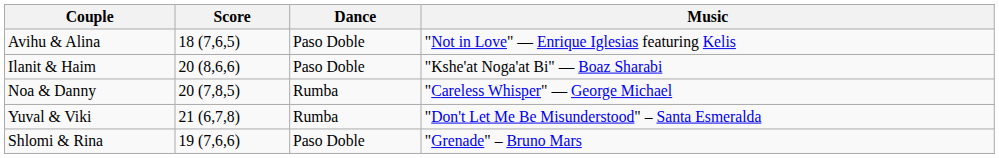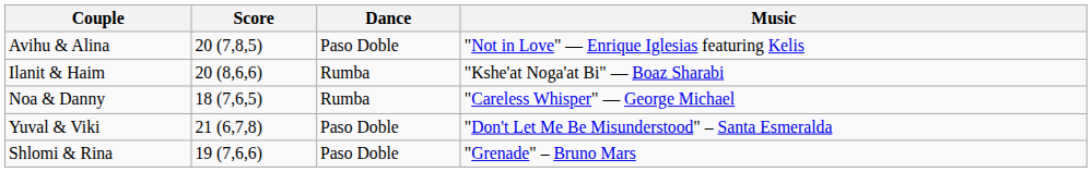Avihu & Alina | Score: 18 (7,6,5) -> 20 (7,8,5)
Ilanit & Haim | Dance: Paso Doble -> Rumba
Noa & Danny | Score: 20 (7,8,5) -> 18 (7,6,5)
Yuval & Viki | Dance: Rumba -> Paso Doble
